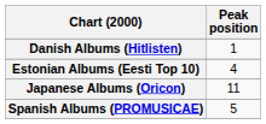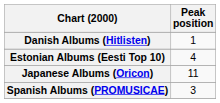Spanish Albums (PROMUSICAE) | Peak position: 5 -> 3
